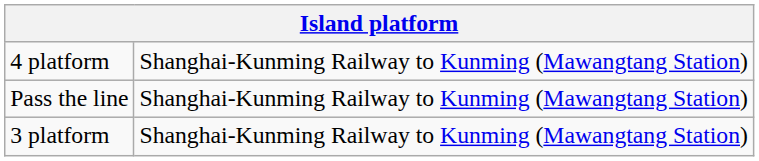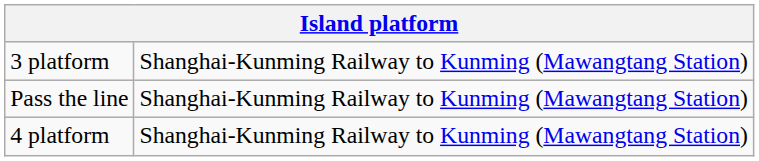rows swapped: 3 platform <-> 4 platform
